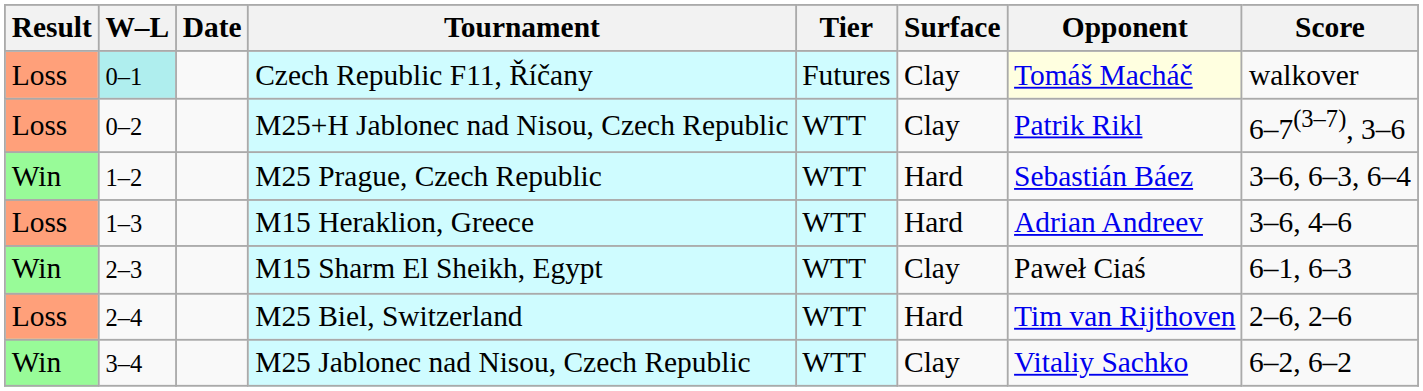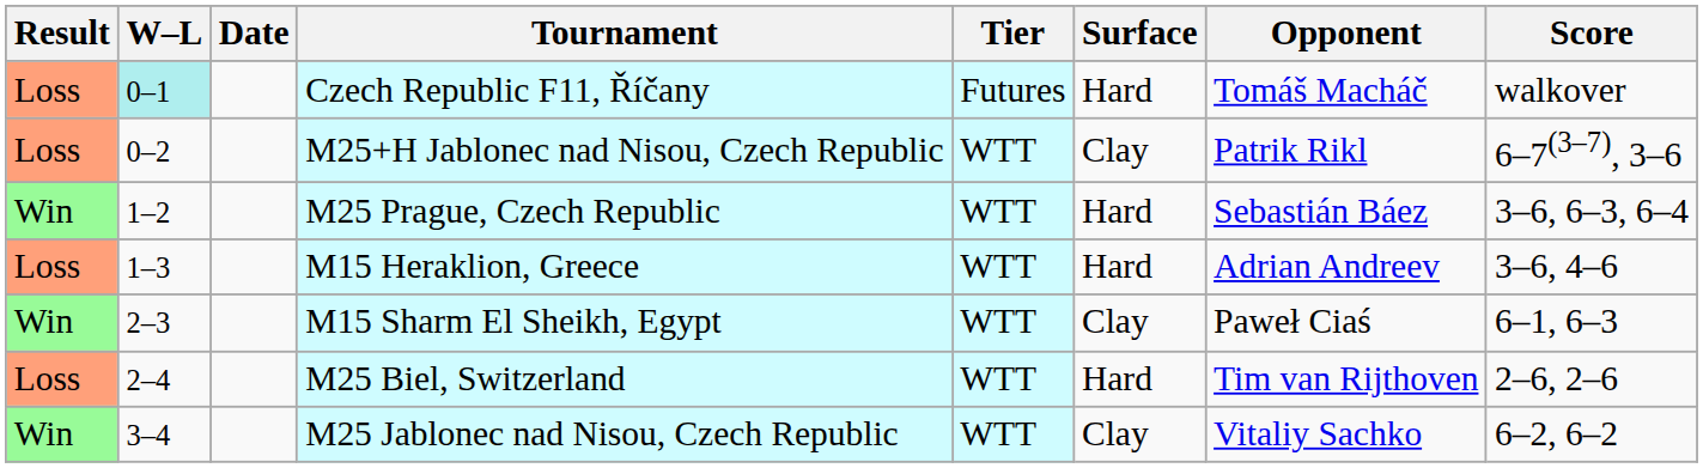Czech Republic F11, Říčany | Surface: Clay -> Hard
Czech Republic F11, Říčany | Opponent: lightyellow background -> no background
